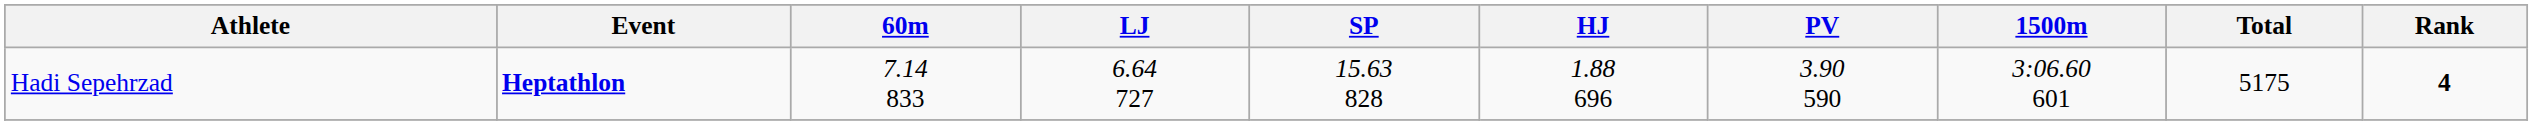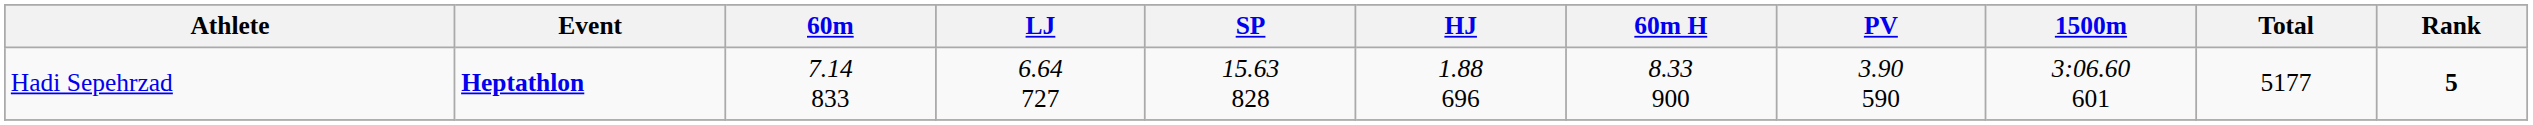+ column: 60m H | 8.33 900
Hadi Sepehrzad | Total: 5175 -> 5177
Hadi Sepehrzad | Rank: 4 -> 5
